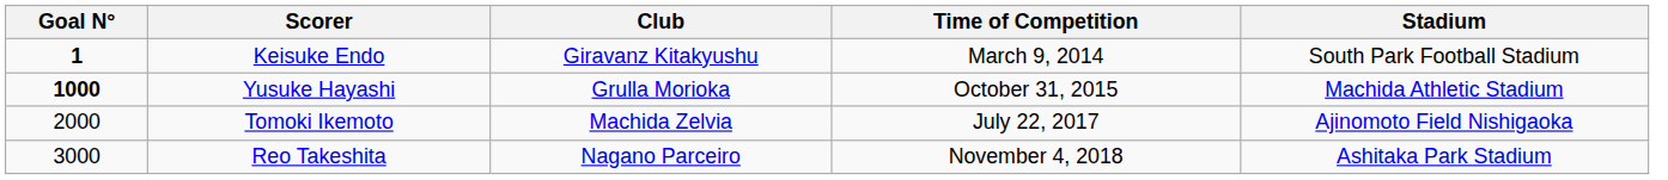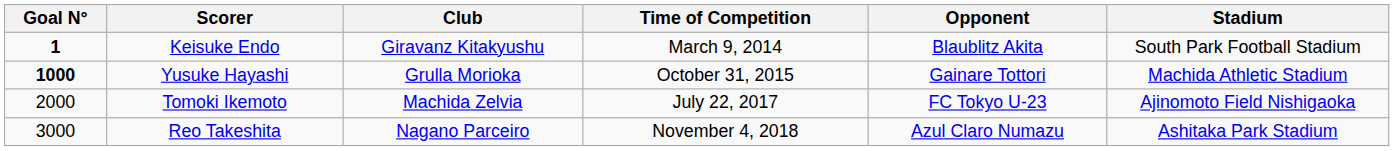+ column: Opponent | Blaublitz Akita | Gainare Tottori | FC Tokyo U-23 | Azul Claro Numazu
